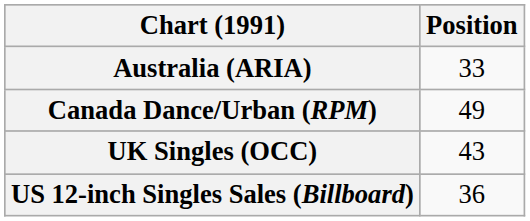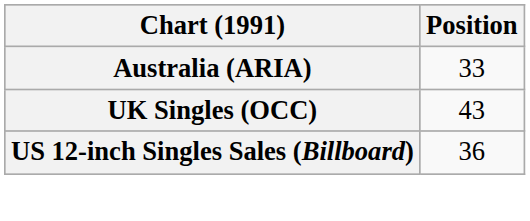- row: Canada Dance/Urban (RPM) | 49
